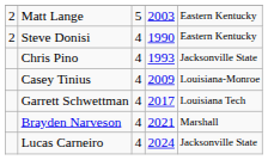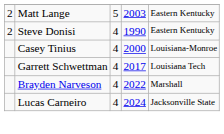- row: Chris Pino | 4 | 1993 | Jacksonville State
Casey Tinius | column 4: 2009 -> 2000
Brayden Narveson | column 4: 2021 -> 2022
